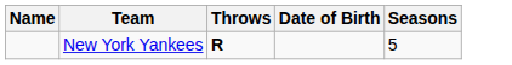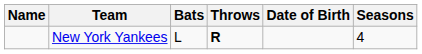+ column: Bats | L
New York Yankees | Seasons: 5 -> 4
